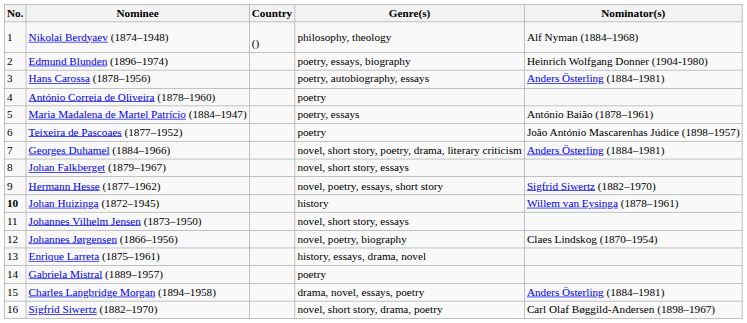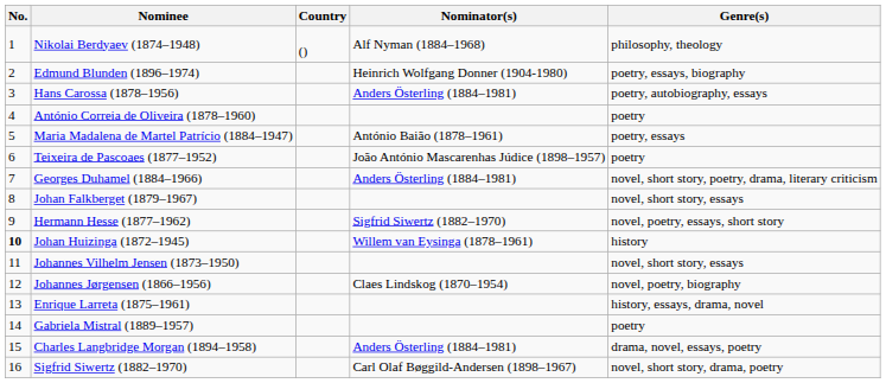columns swapped: Genre(s) <-> Nominator(s)
